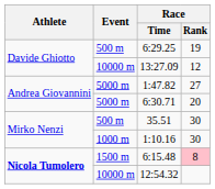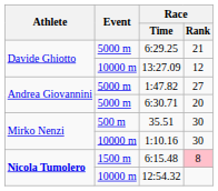6:29.25 | Event: 500 m -> 5000 m
6:29.25 | Race / Rank: 19 -> 21
1:10.16 | Event: 1000 m -> 10000 m
